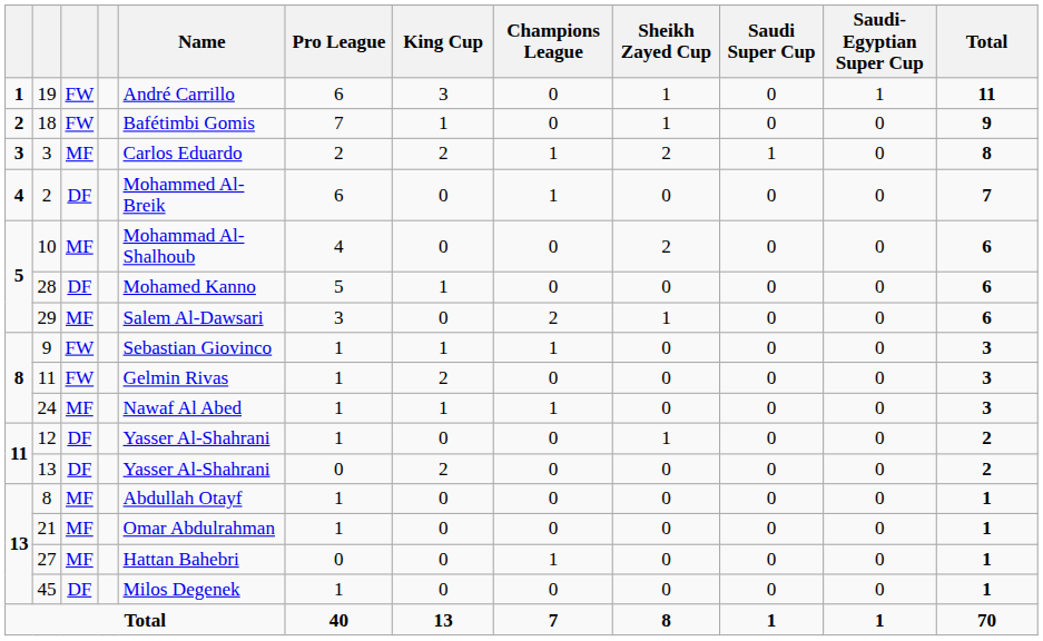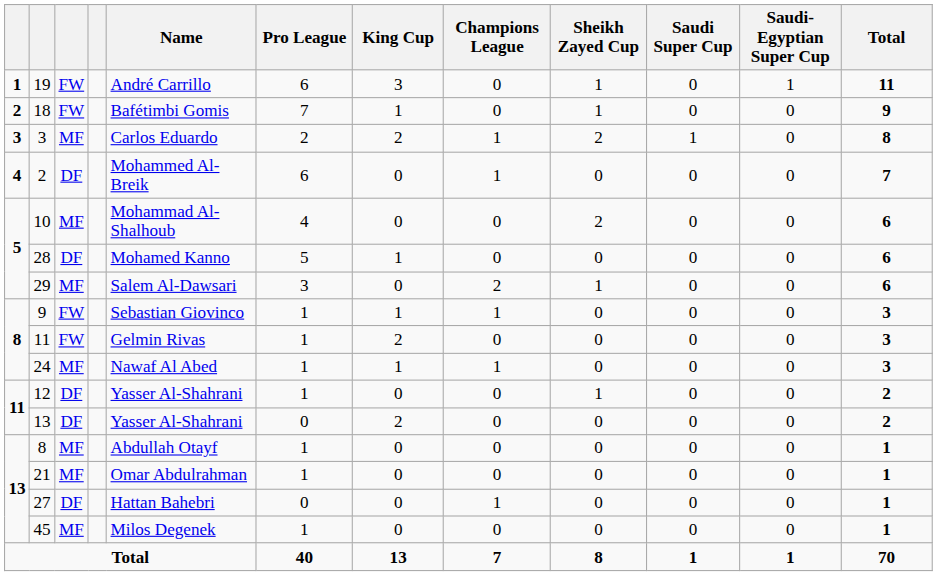27 | column 3: MF -> DF
45 | column 3: DF -> MF
